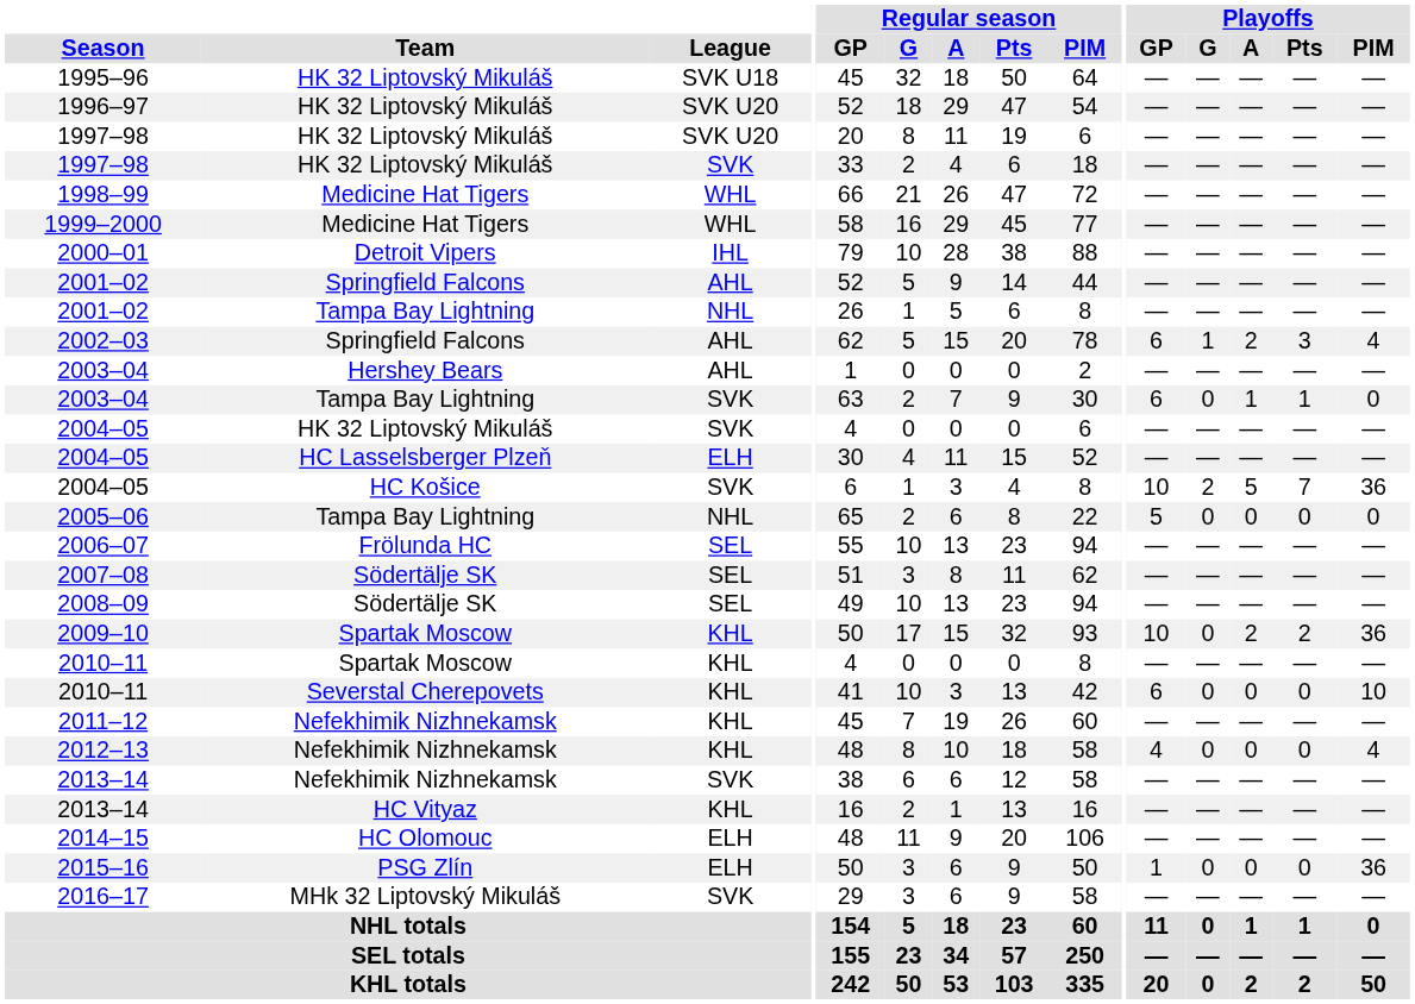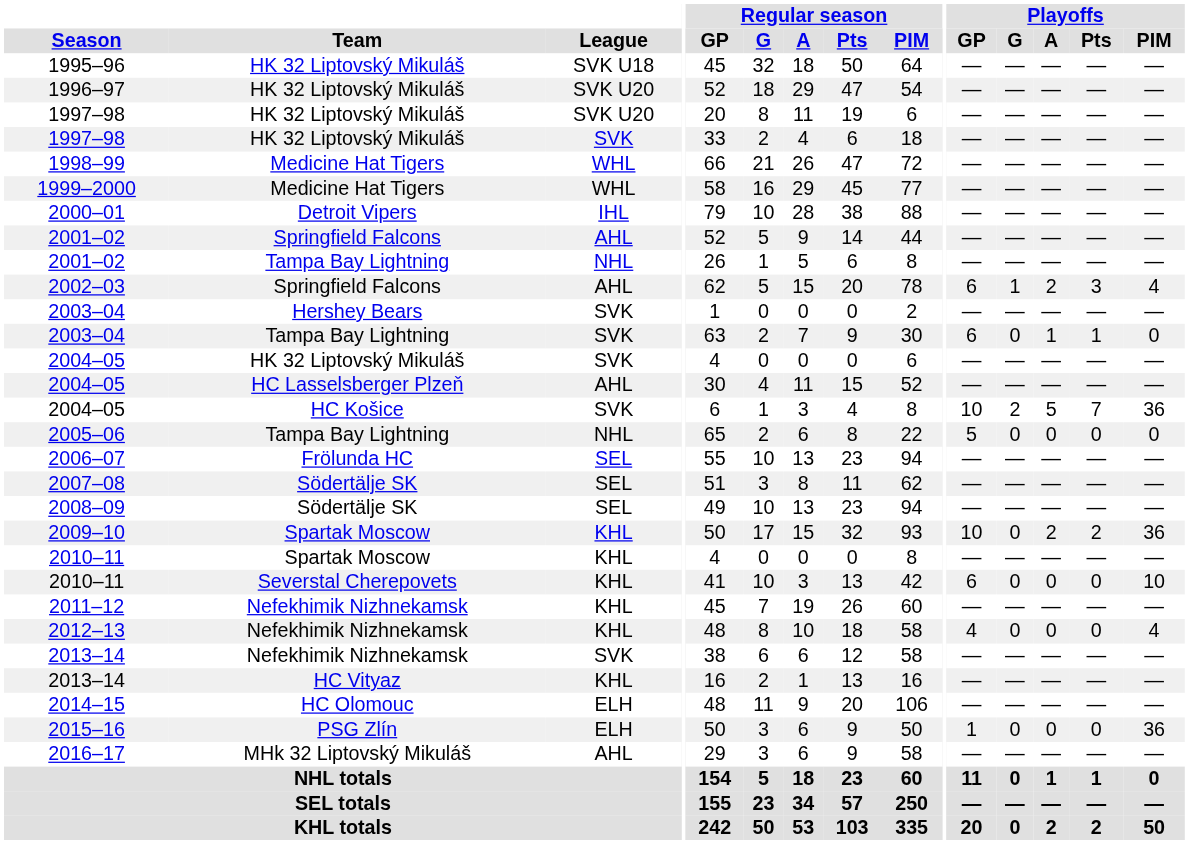2003–04 / Hershey Bears | League: AHL -> SVK
2004–05 / HC Lasselsberger Plzeň | League: ELH -> AHL
2016–17 | League: SVK -> AHL
